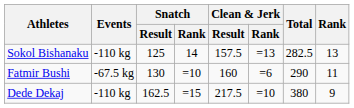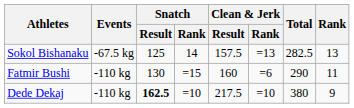Sokol Bishanaku | Events: -110 kg -> -67.5 kg
Fatmir Bushi | Events: -67.5 kg -> -110 kg
Fatmir Bushi | Snatch / Rank: =10 -> =15
Dede Dekaj | Snatch / Result: normal -> bold
Dede Dekaj | Snatch / Rank: =15 -> =10
